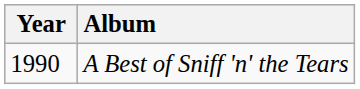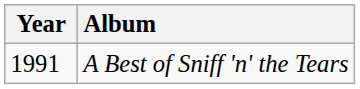A Best of Sniff 'n' the Tears | Year: 1990 -> 1991
